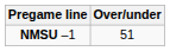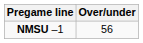NMSU –1 | Over/under: 51 -> 56
